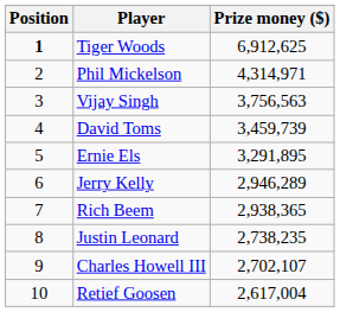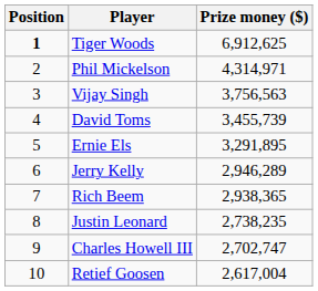David Toms | Prize money ($): 3,459,739 -> 3,455,739
Charles Howell III | Prize money ($): 2,702,107 -> 2,702,747
